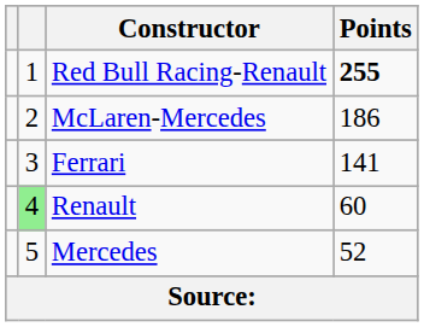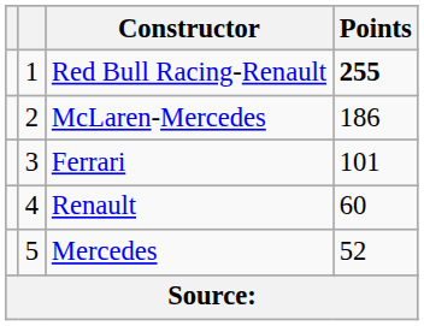Ferrari | Points: 141 -> 101
Renault | column 2: lightgreen background -> no background
